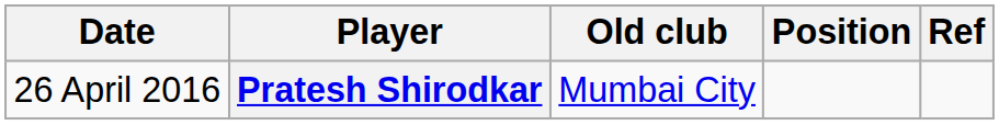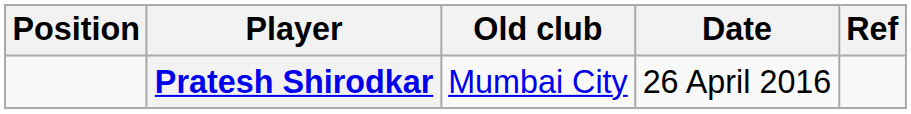columns swapped: Position <-> Date
